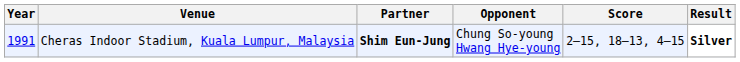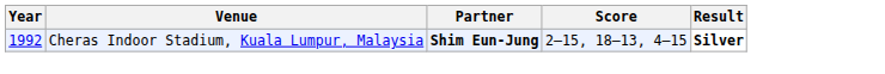- column: Opponent | Chung So-young Hwang Hye-young
Cheras Indoor Stadium, Kuala Lumpur, Malaysia | Year: 1991 -> 1992
